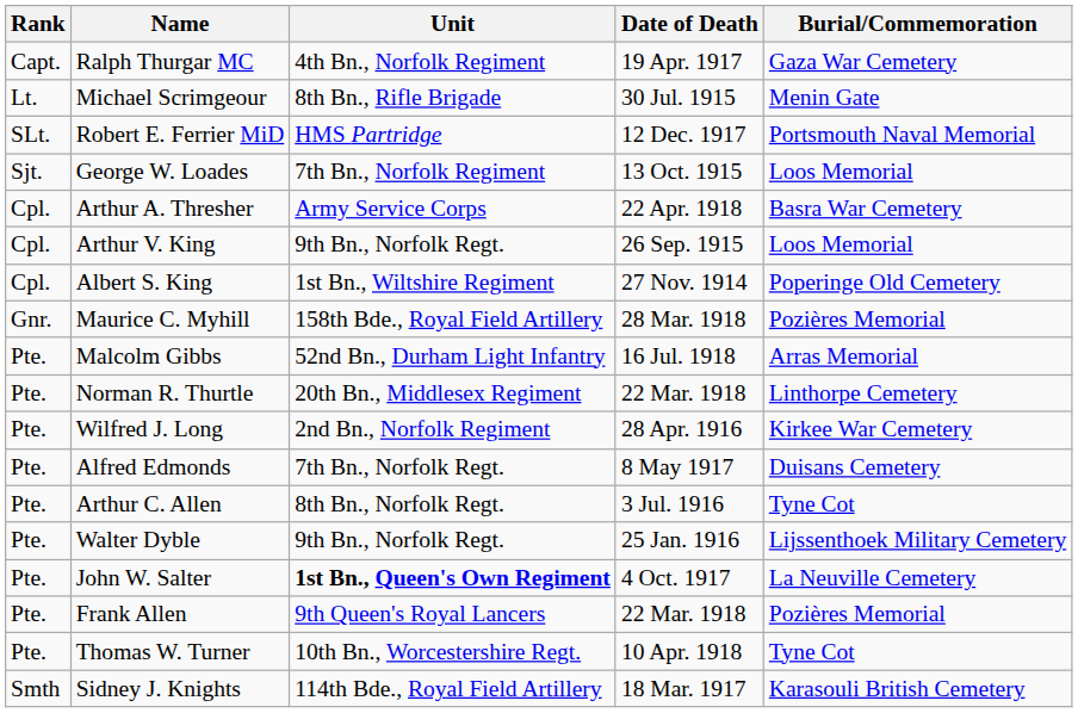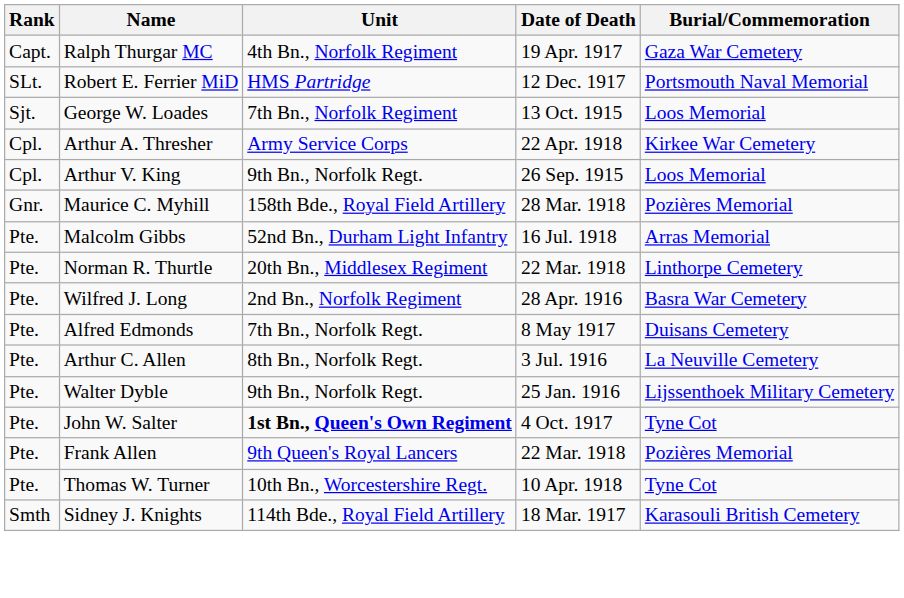- row: Lt. | Michael Scrimgeour | 8th Bn., Rifle Brigade | 30 Jul. 1915 | Menin Gate
Arthur A. Thresher | Burial/Commemoration: Basra War Cemetery -> Kirkee War Cemetery
- row: Cpl. | Albert S. King | 1st Bn., Wiltshire Regiment | 27 Nov. 1914 | Poperinge Old Cemetery
Wilfred J. Long | Burial/Commemoration: Kirkee War Cemetery -> Basra War Cemetery
Arthur C. Allen | Burial/Commemoration: Tyne Cot -> La Neuville Cemetery
John W. Salter | Burial/Commemoration: La Neuville Cemetery -> Tyne Cot
